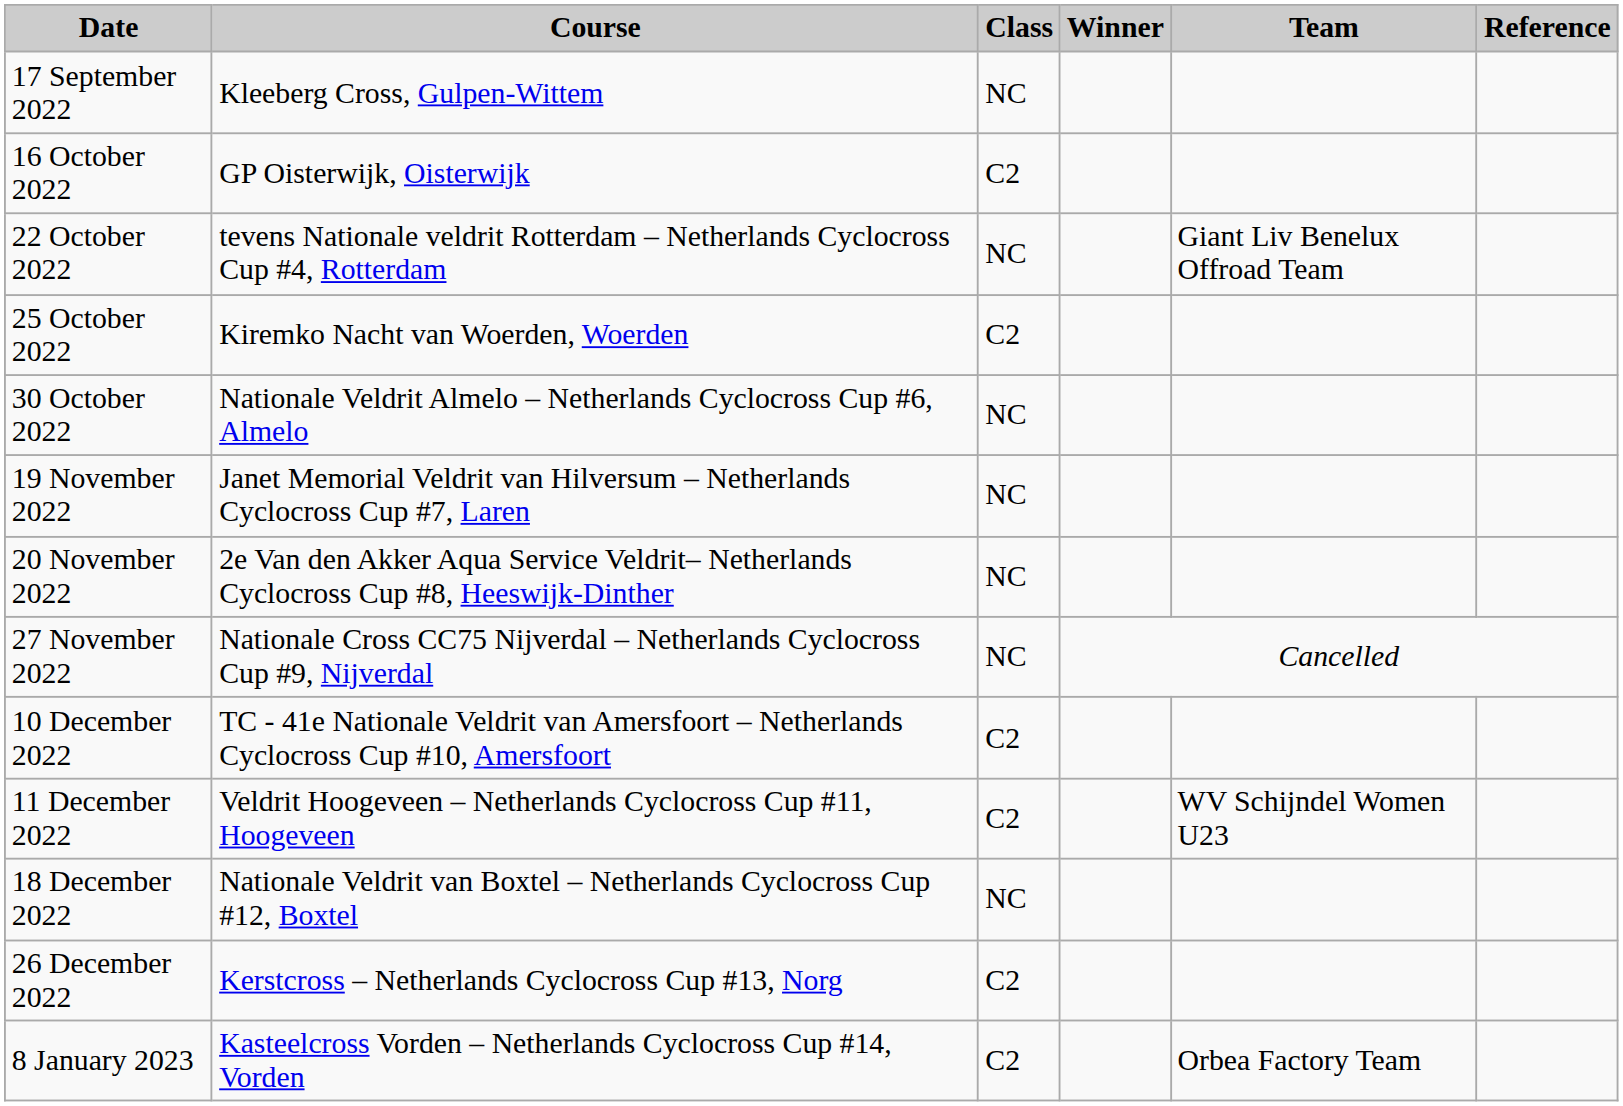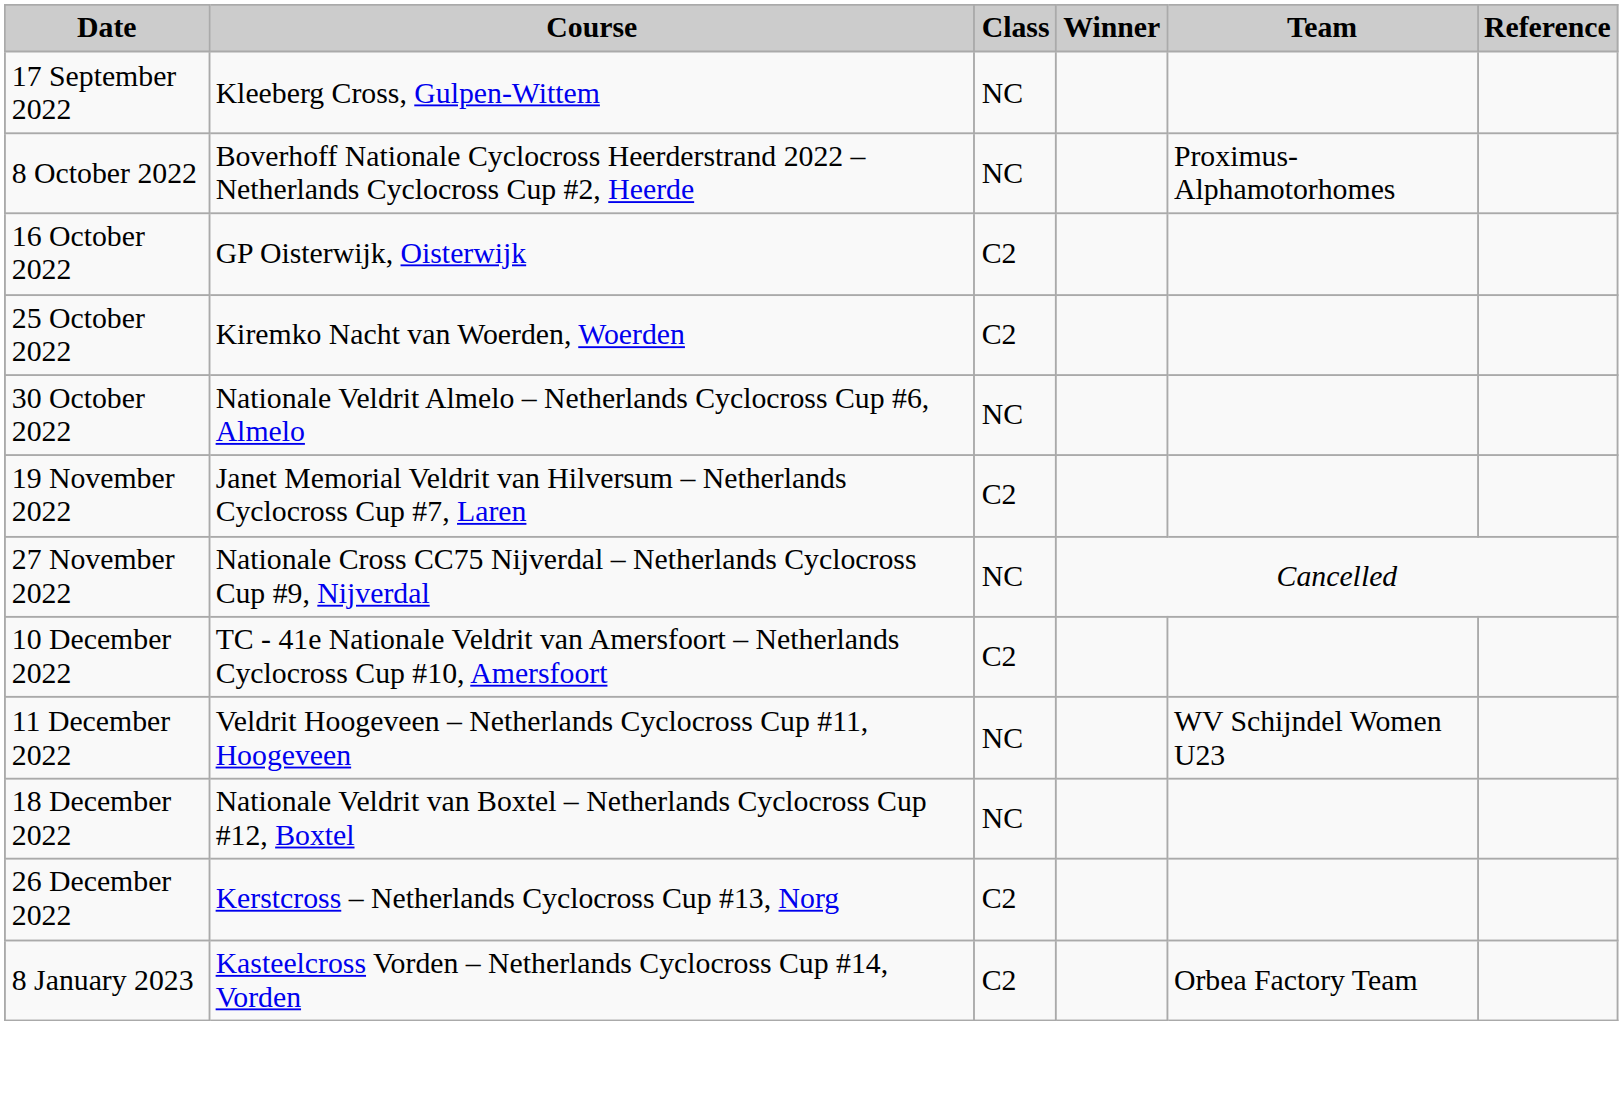+ row: 8 October 2022 | Boverhoff Nationale Cyclocross Heerderstrand 2022 – Netherlands Cyclocross Cup #2, Heerde | NC | Proximus-Alphamotorhomes
- row: 22 October 2022 | tevens Nationale veldrit Rotterdam – Netherlands Cyclocross Cup #4, Rotterdam | NC | Giant Liv Benelux Offroad Team
19 November 2022 | Class: NC -> C2
- row: 20 November 2022 | 2e Van den Akker Aqua Service Veldrit– Netherlands Cyclocross Cup #8, Heeswijk-Dinther | NC
11 December 2022 | Class: C2 -> NC
